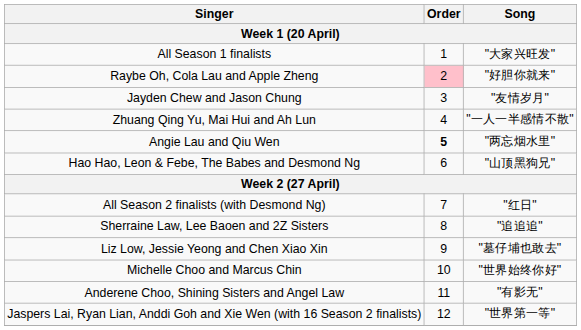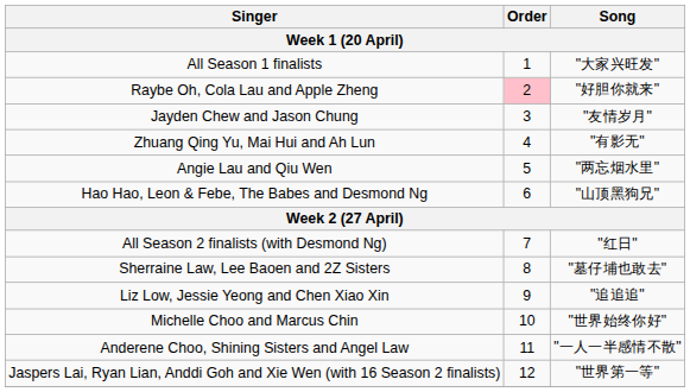Zhuang Qing Yu, Mai Hui and Ah Lun | Song: "一人一半感情不散" -> "有影无"
Angie Lau and Qiu Wen | Order: bold -> normal
Sherraine Law, Lee Baoen and 2Z Sisters | Song: "追追追" -> "墓仔埔也敢去"
Liz Low, Jessie Yeong and Chen Xiao Xin | Song: "墓仔埔也敢去" -> "追追追"
Anderene Choo, Shining Sisters and Angel Law | Song: "有影无" -> "一人一半感情不散"
